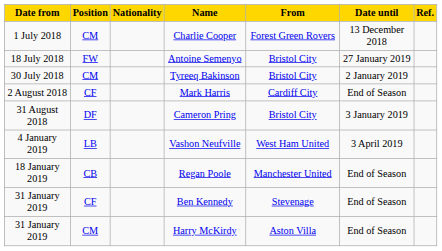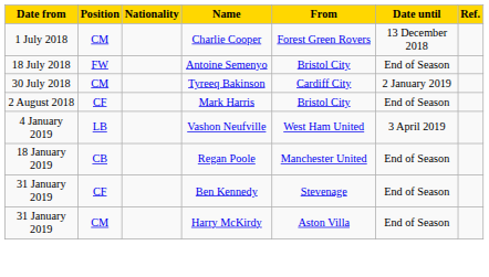Antoine Semenyo | Date until: 27 January 2019 -> End of Season
Tyreeq Bakinson | From: Bristol City -> Cardiff City
Mark Harris | From: Cardiff City -> Bristol City
- row: 31 August 2018 | DF | Cameron Pring | Bristol City | 3 January 2019
